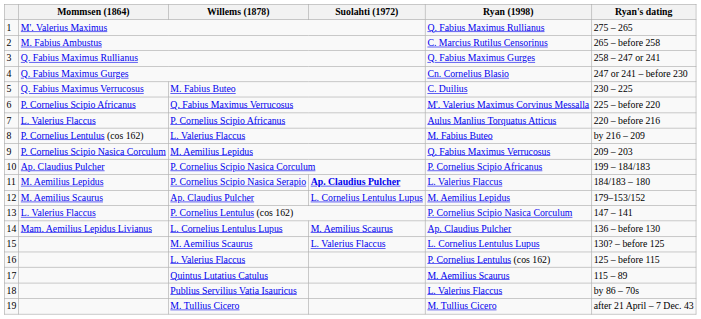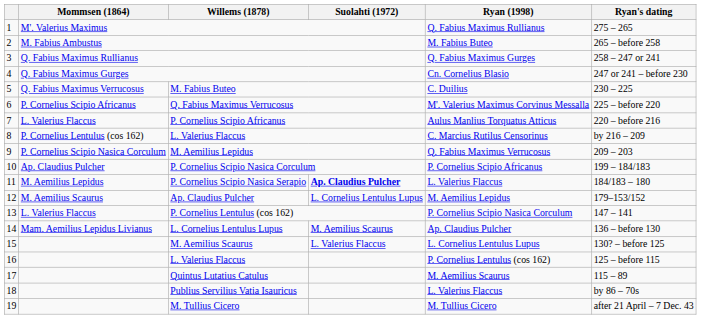M. Fabius Ambustus | Ryan (1998): C. Marcius Rutilus Censorinus -> M. Fabius Buteo
8 / L. Valerius Flaccus | Ryan (1998): M. Fabius Buteo -> C. Marcius Rutilus Censorinus
